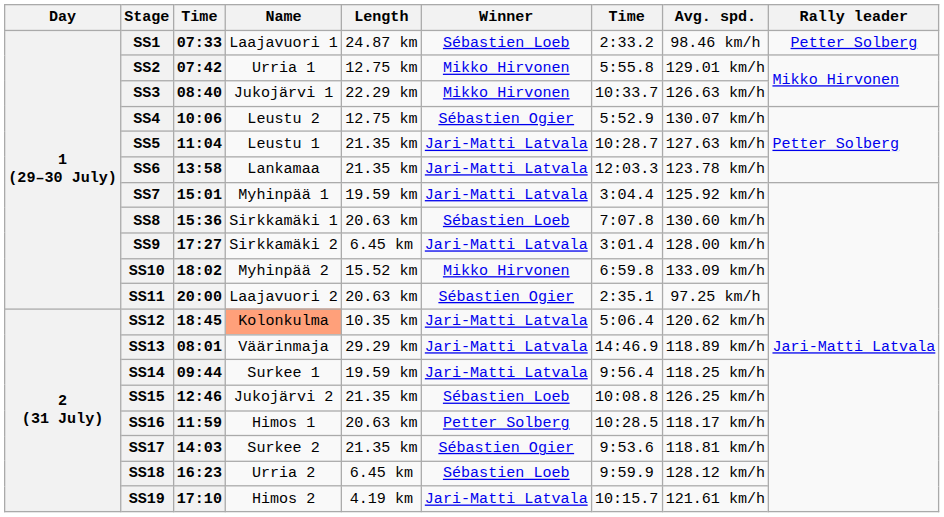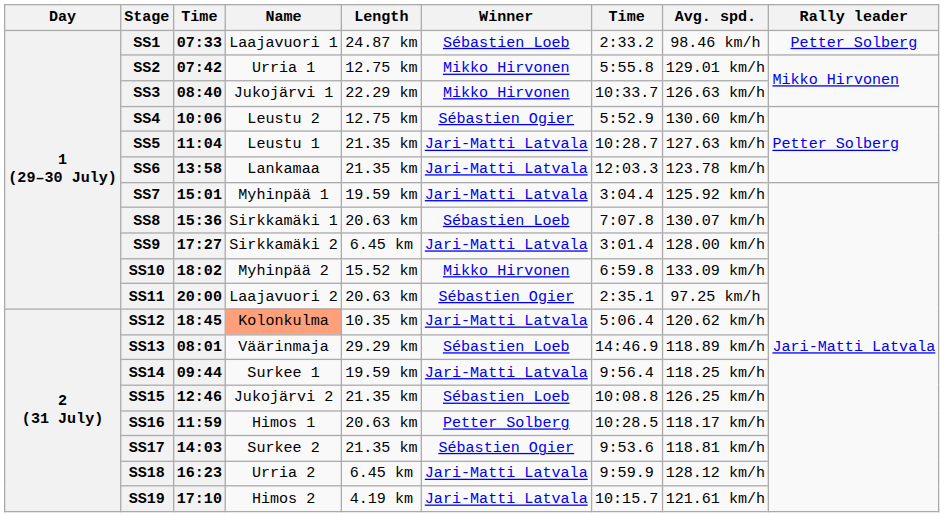SS4 | Avg. spd.: 130.07 km/h -> 130.60 km/h
SS8 | Avg. spd.: 130.60 km/h -> 130.07 km/h
SS13 | Winner: Jari-Matti Latvala -> Sébastien Loeb
SS18 | Winner: Sébastien Loeb -> Jari-Matti Latvala
